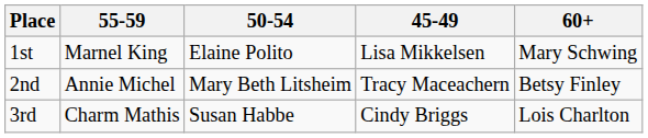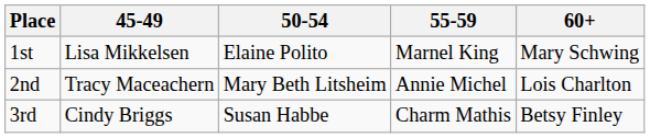columns swapped: 45-49 <-> 55-59
2nd | 60+: Betsy Finley -> Lois Charlton
3rd | 60+: Lois Charlton -> Betsy Finley
